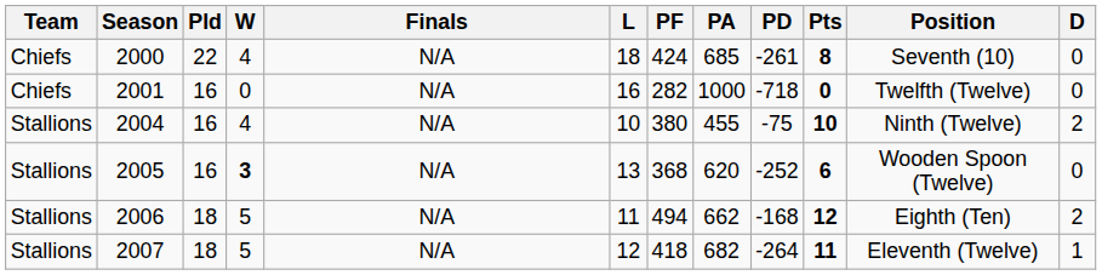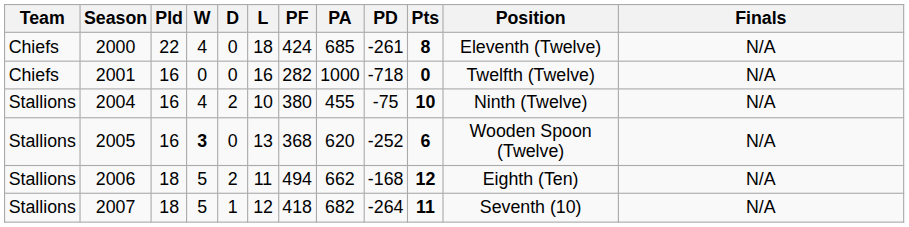columns swapped: D <-> Finals
2000 | Position: Seventh (10) -> Eleventh (Twelve)
2007 | Position: Eleventh (Twelve) -> Seventh (10)
